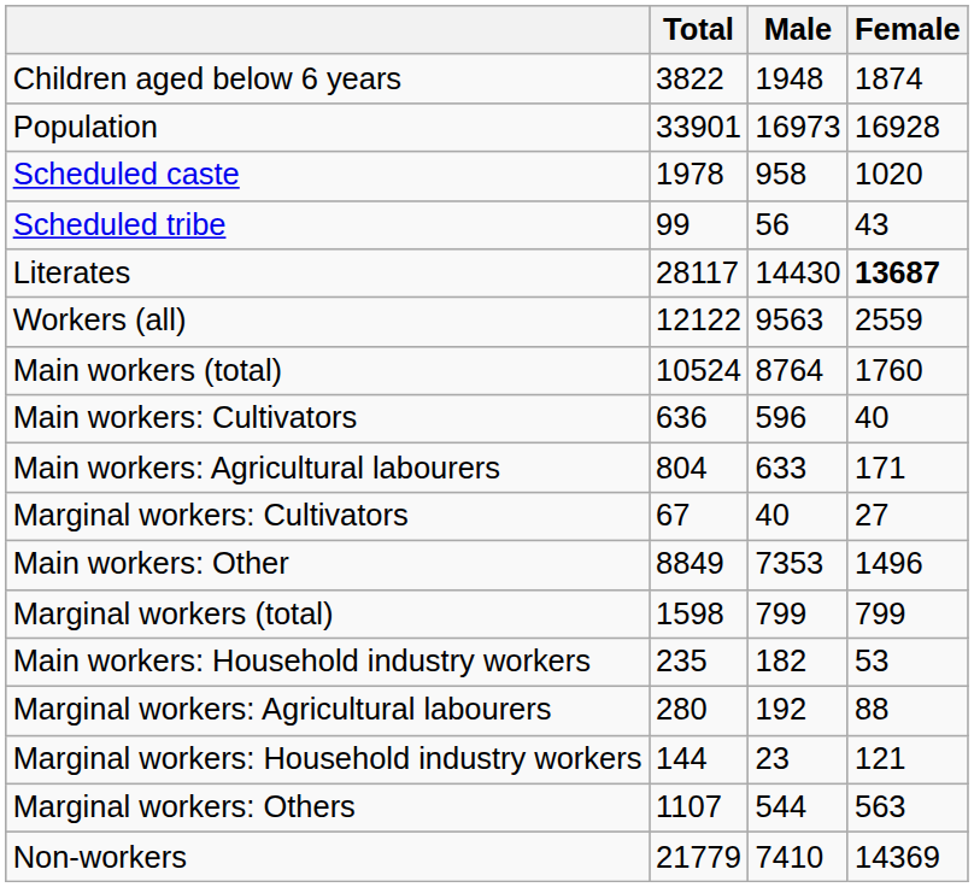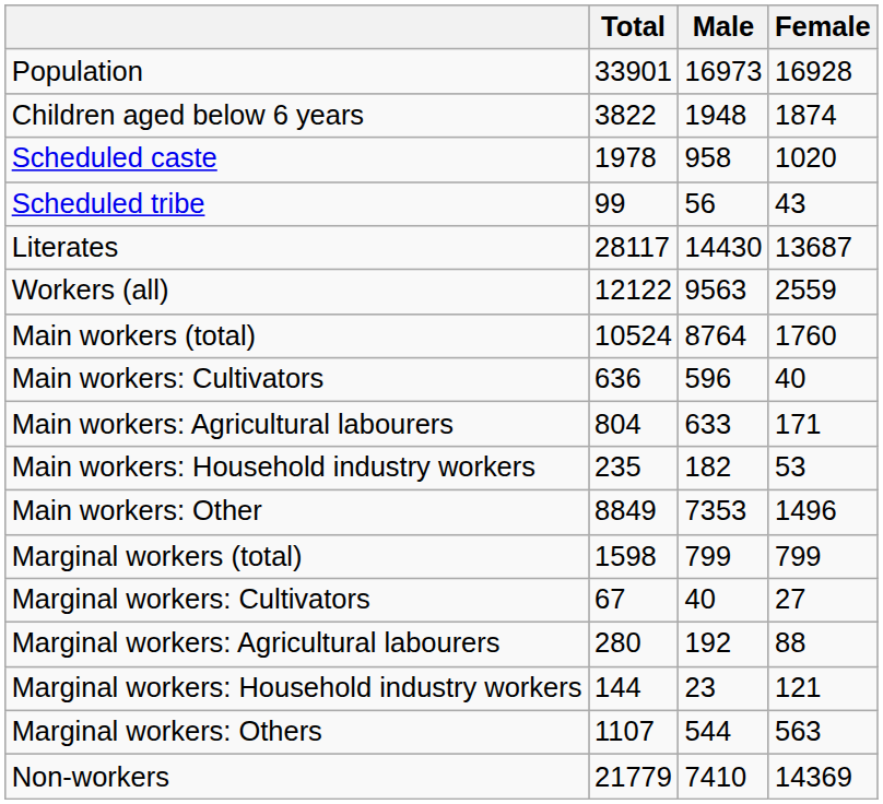rows swapped: Population <-> Children aged below 6 years
Literates | Female: bold -> normal
rows swapped: Main workers: Household industry workers <-> Marginal workers: Cultivators
